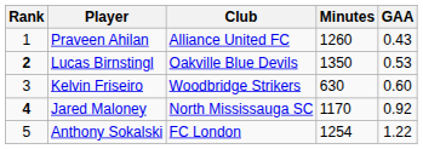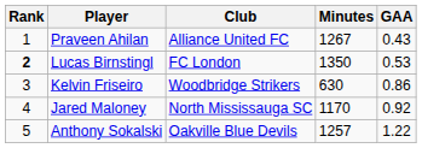Praveen Ahilan | Minutes: 1260 -> 1267
Lucas Birnstingl | Club: Oakville Blue Devils -> FC London
Kelvin Friseiro | GAA: 0.60 -> 0.86
Jared Maloney | Rank: bold -> normal
Anthony Sokalski | Club: FC London -> Oakville Blue Devils
Anthony Sokalski | Minutes: 1254 -> 1257
